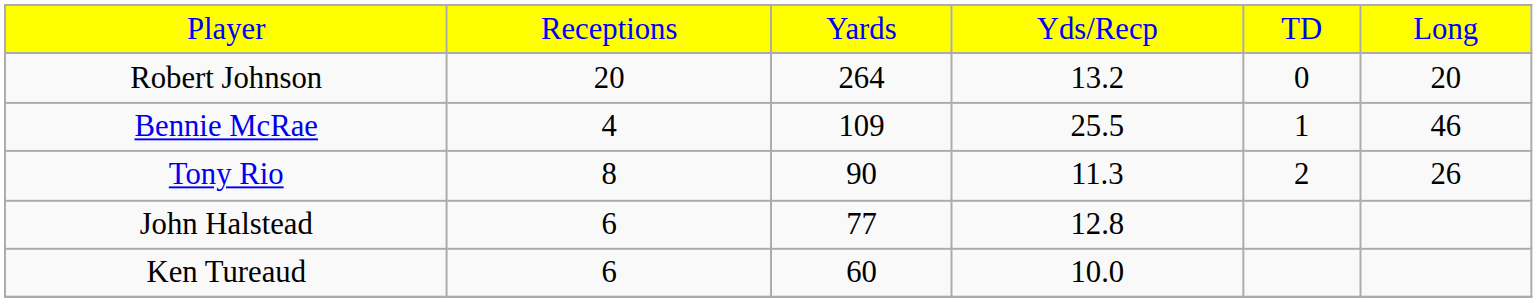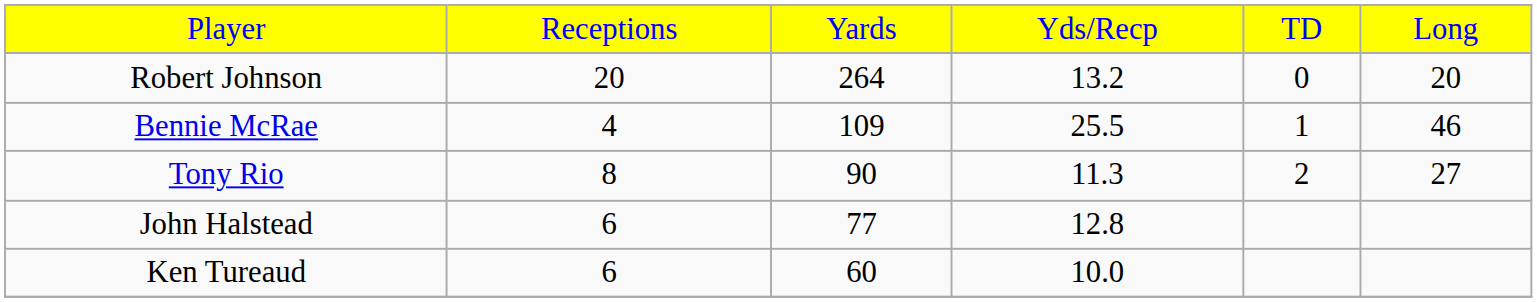Tony Rio | column 6: 26 -> 27
